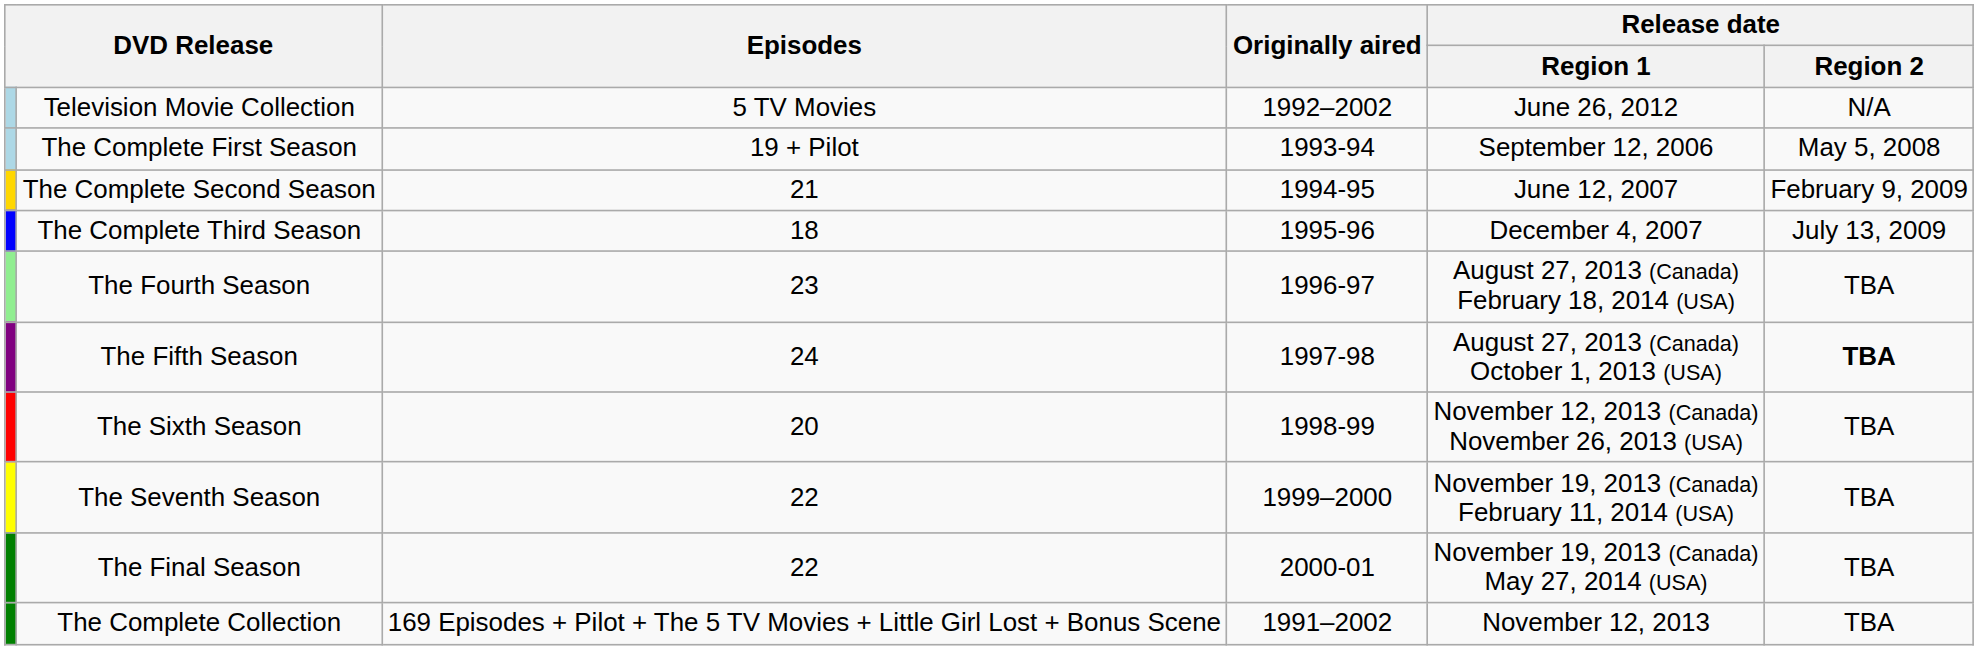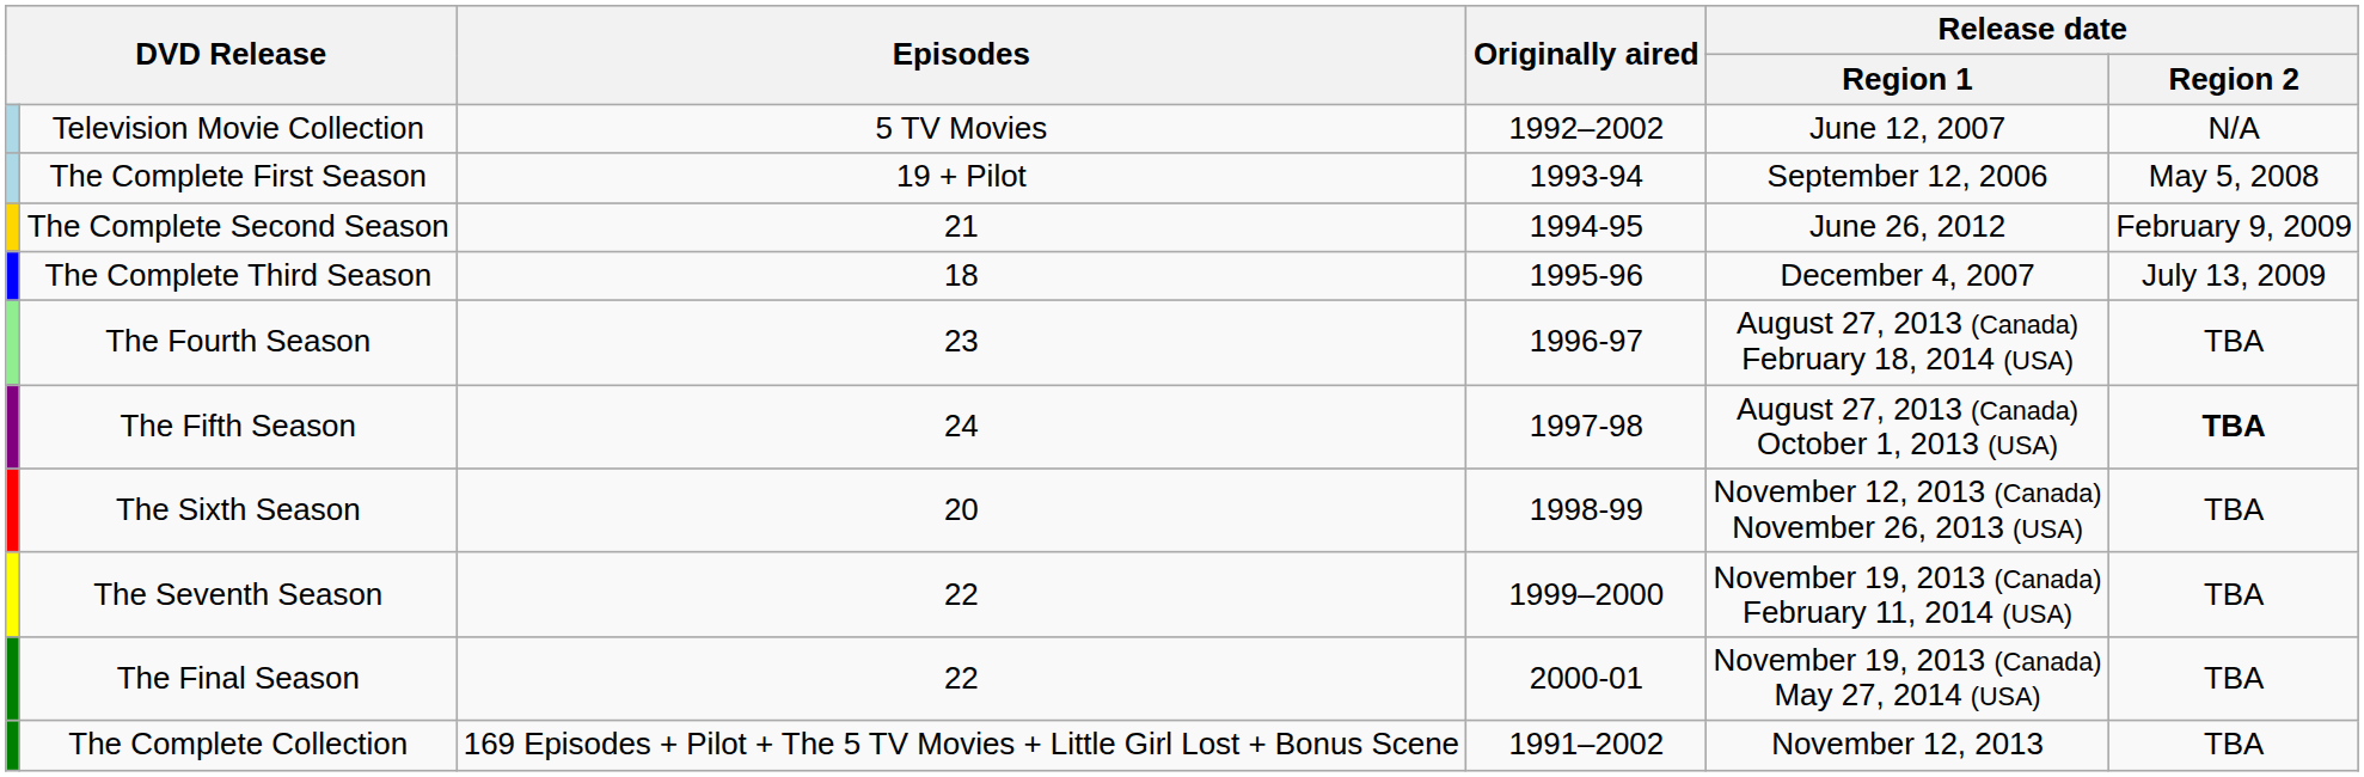Television Movie Collection | Release date / Region 1: June 26, 2012 -> June 12, 2007
The Complete Second Season | Release date / Region 1: June 12, 2007 -> June 26, 2012
